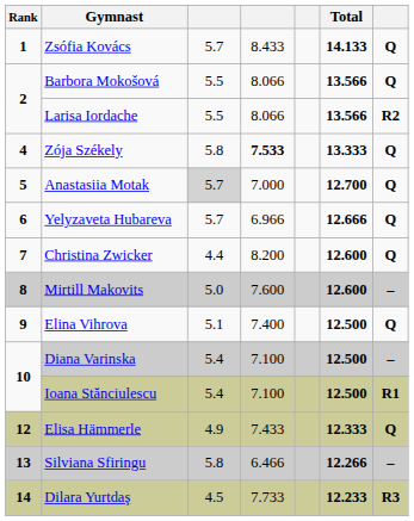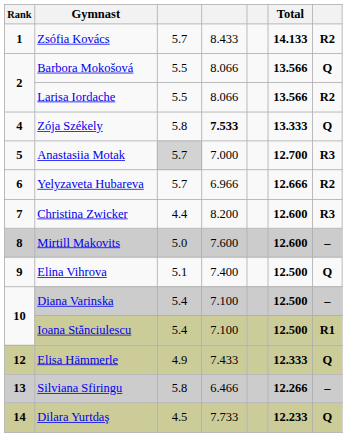Zsófia Kovács | column 7: Q -> R2
Anastasiia Motak | column 7: Q -> R3
Yelyzaveta Hubareva | column 7: Q -> R2
Christina Zwicker | column 7: Q -> R3
Dilara Yurtdaş | column 7: R3 -> Q
